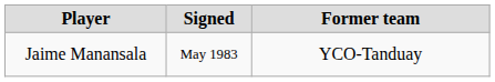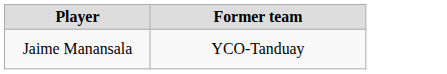- column: Signed | May 1983
